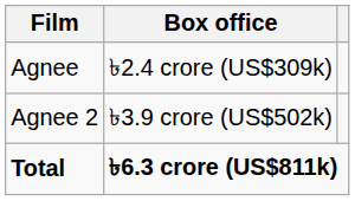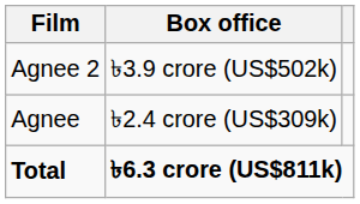rows swapped: Agnee <-> Agnee 2
